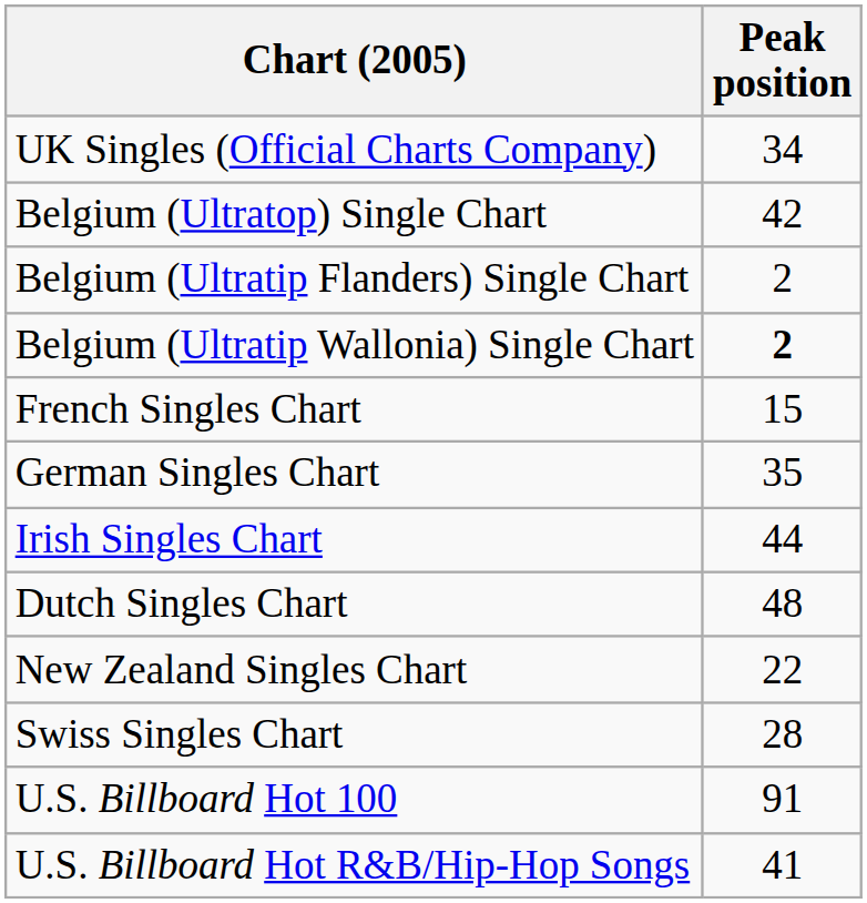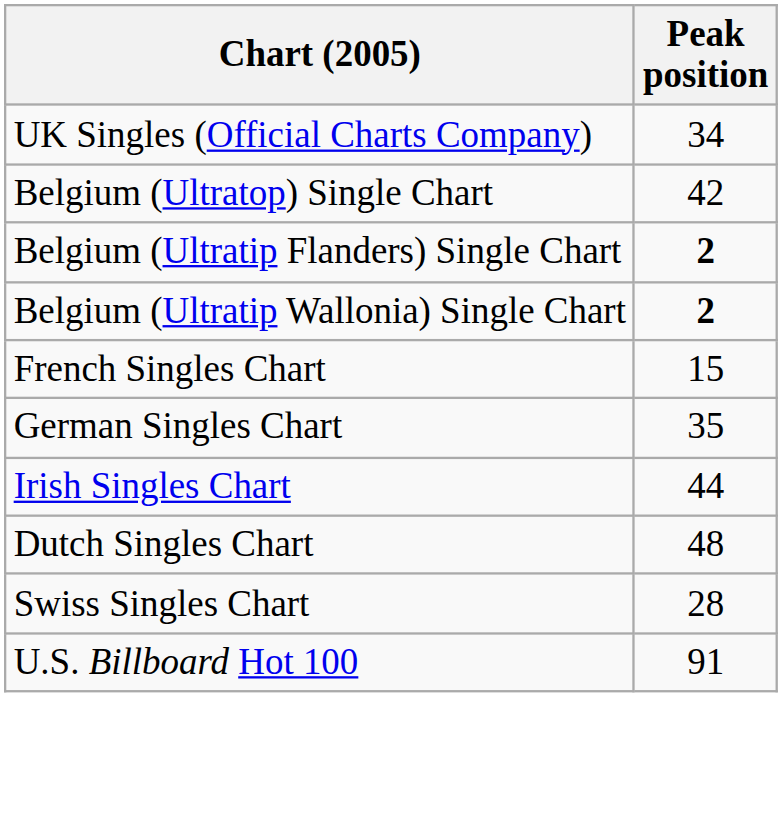Belgium (Ultratip Flanders) Single Chart | Peak position: normal -> bold
- row: New Zealand Singles Chart | 22
- row: U.S. Billboard Hot R&B/Hip-Hop Songs | 41
